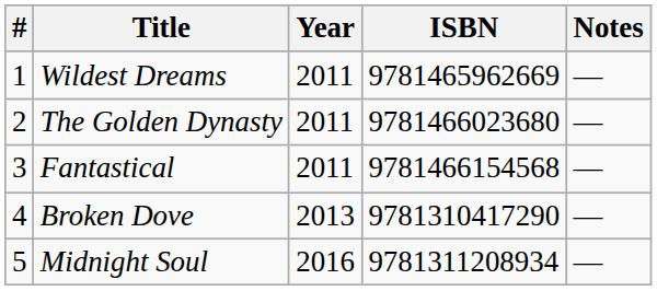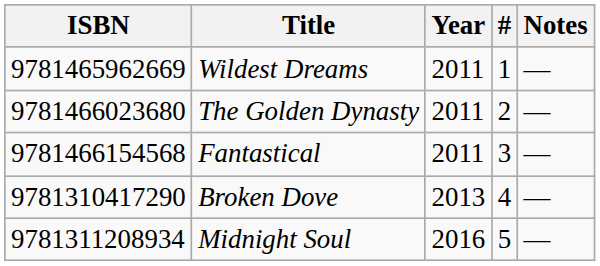columns swapped: # <-> ISBN
